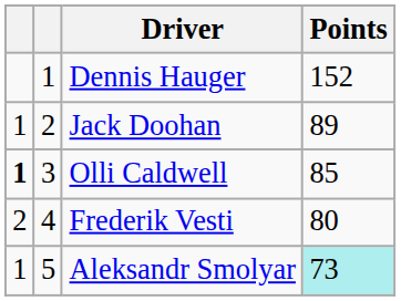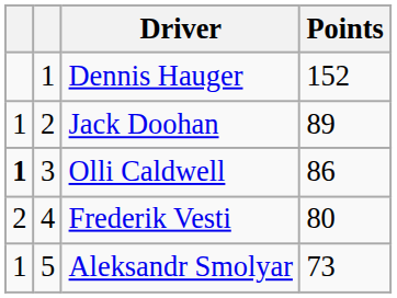Olli Caldwell | Points: 85 -> 86
Aleksandr Smolyar | Points: paleturquoise background -> no background
